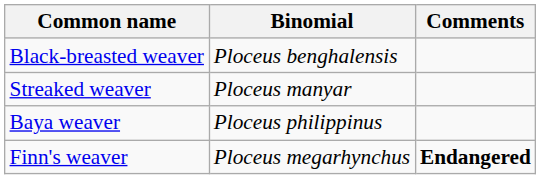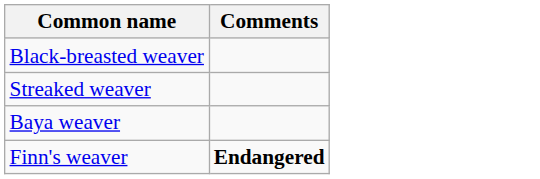- column: Binomial | Ploceus benghalensis | Ploceus manyar | Ploceus philippinus | Ploceus megarhynchus
